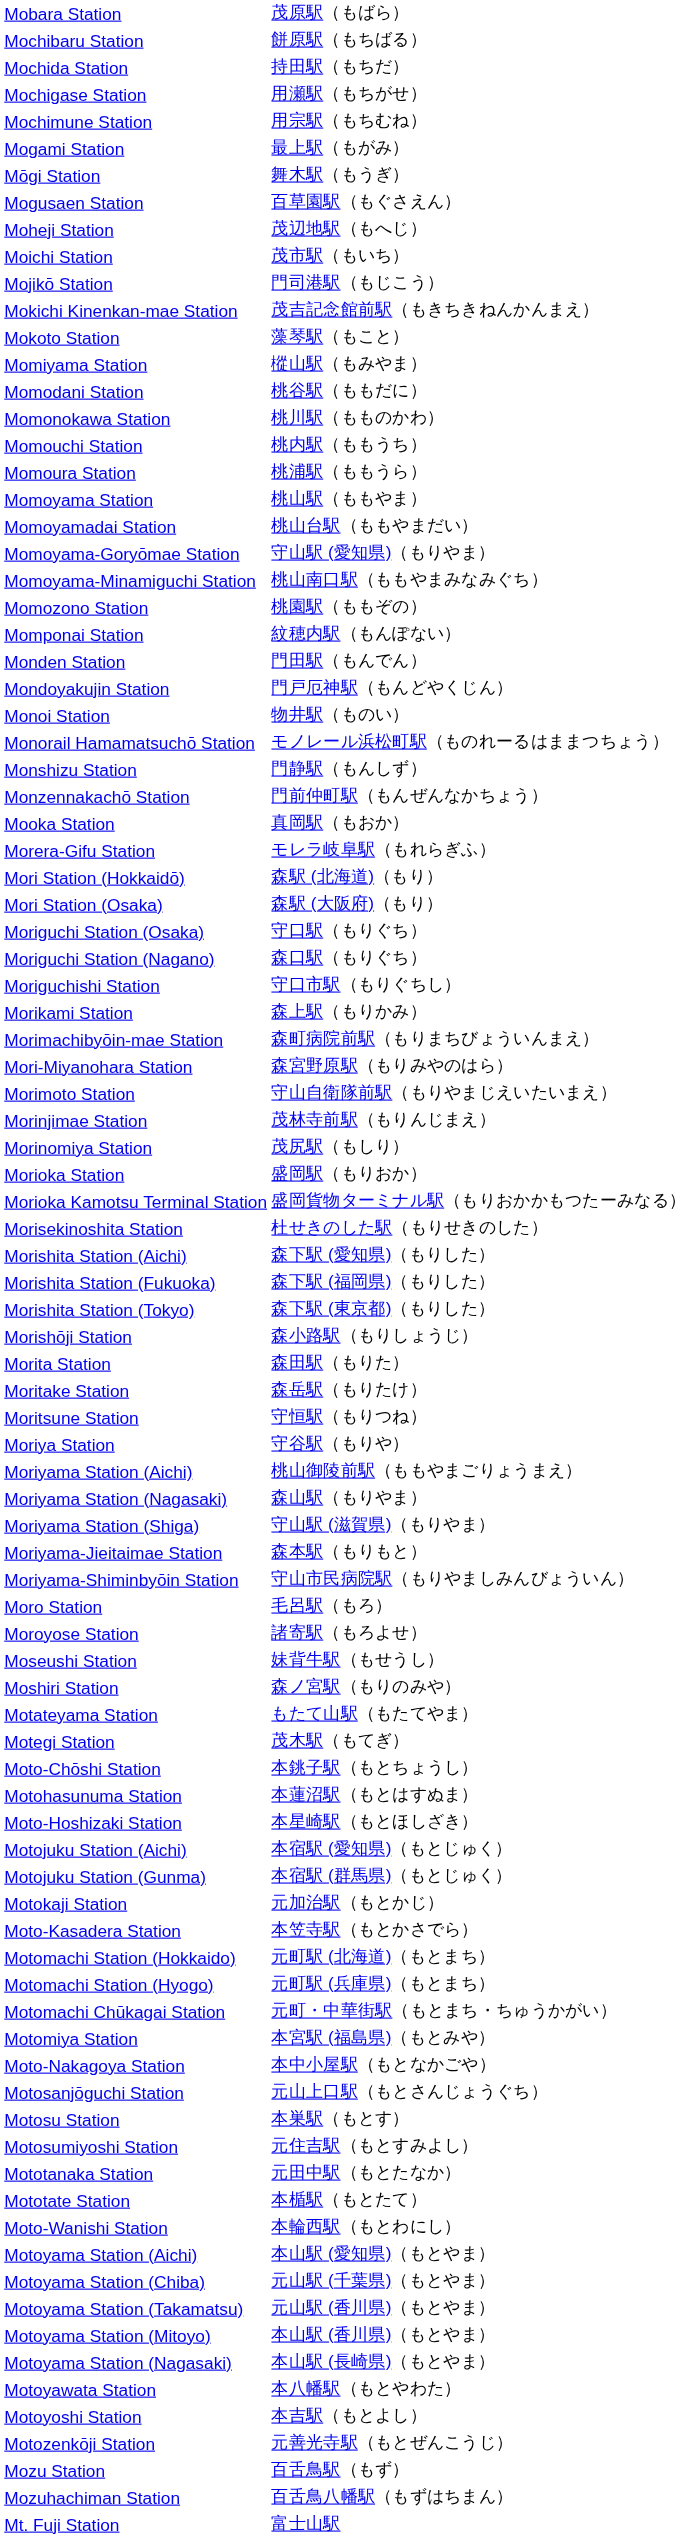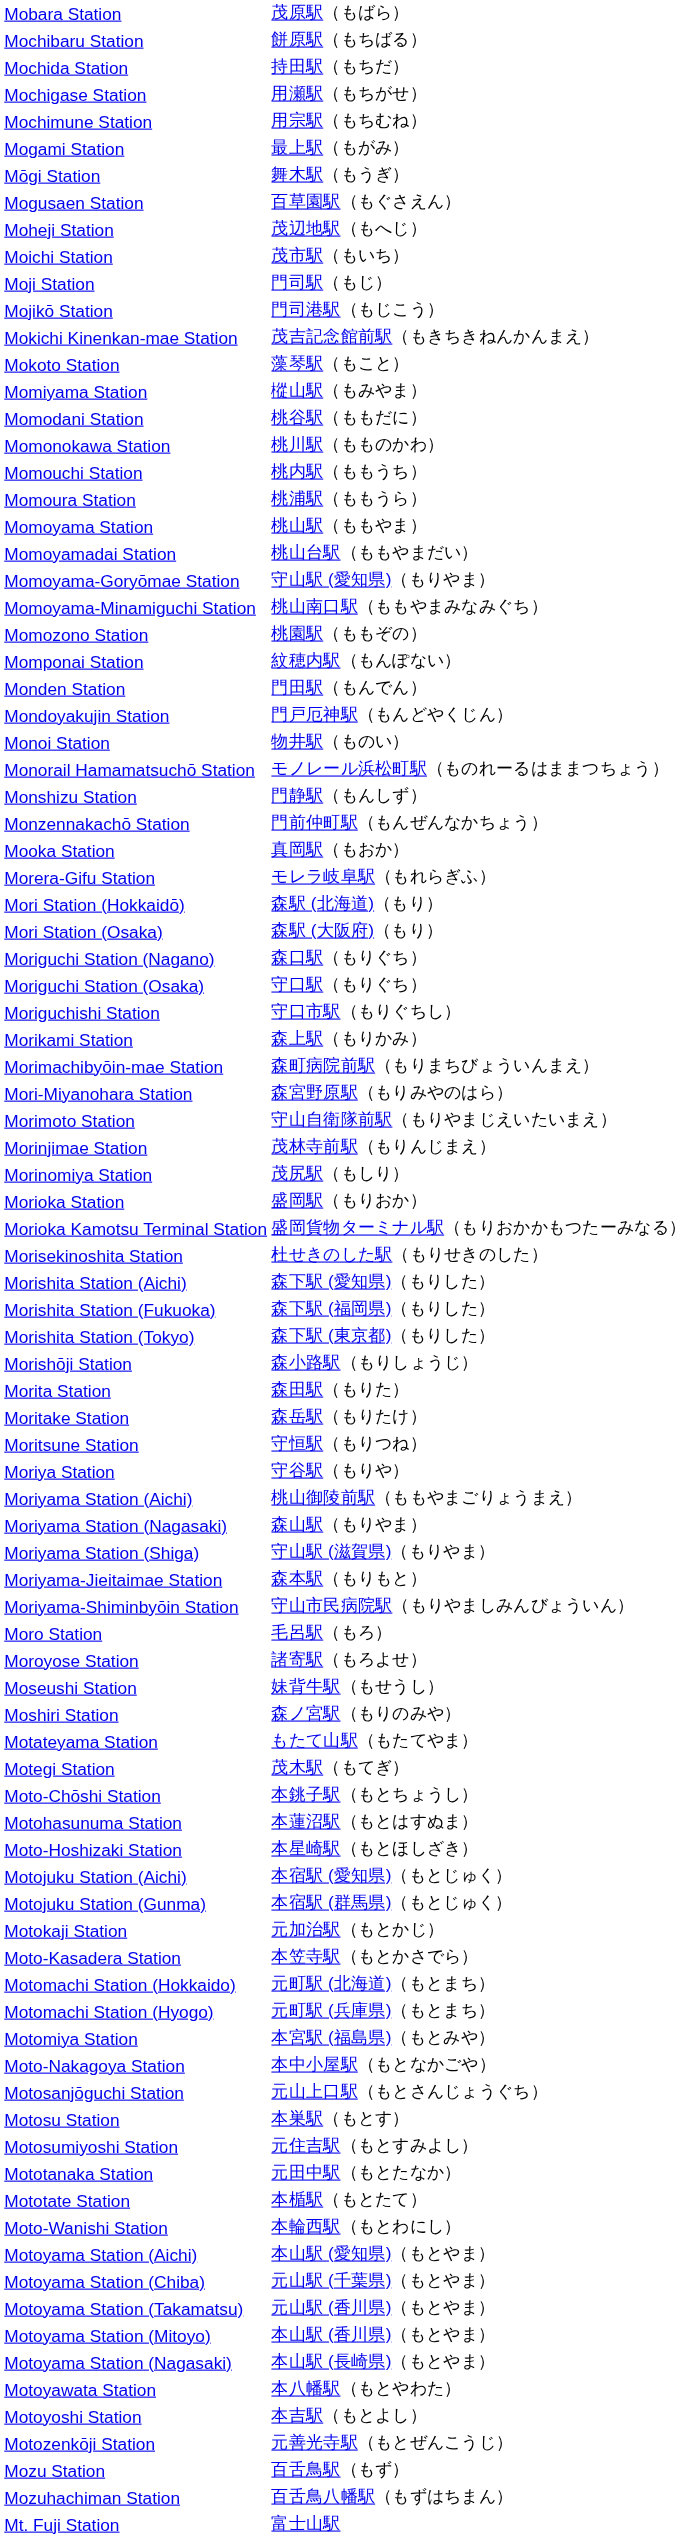+ row: Moji Station | 門司駅（もじ）
rows swapped: Moriguchi Station (Nagano) <-> Moriguchi Station (Osaka)
- row: Motomachi Chūkagai Station | 元町・中華街駅（もとまち・ちゅうかがい）
